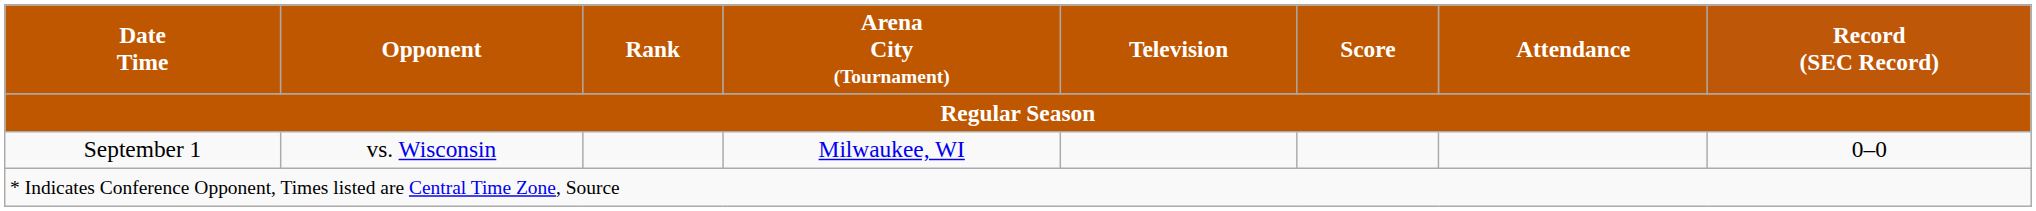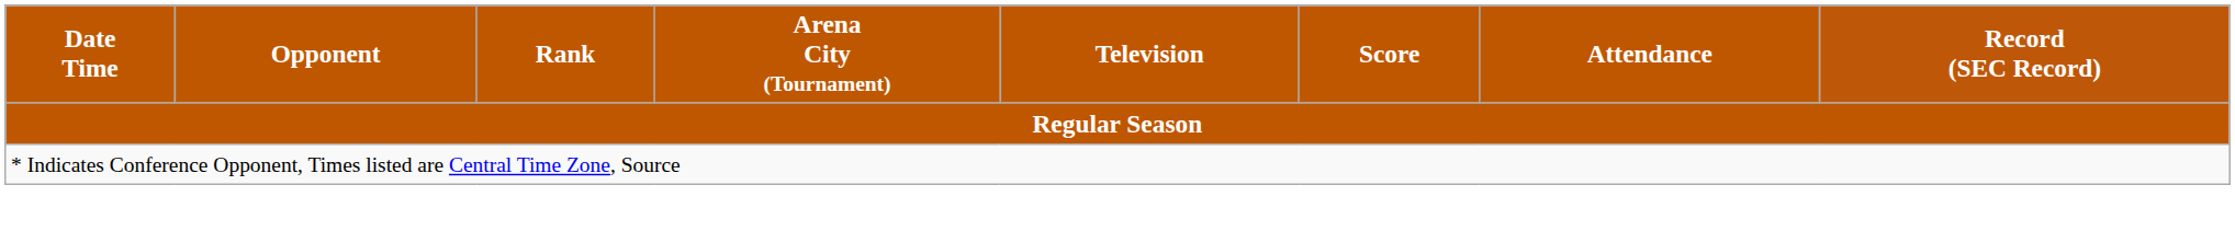- row: September 1 | vs. Wisconsin | Milwaukee, WI | 0–0
